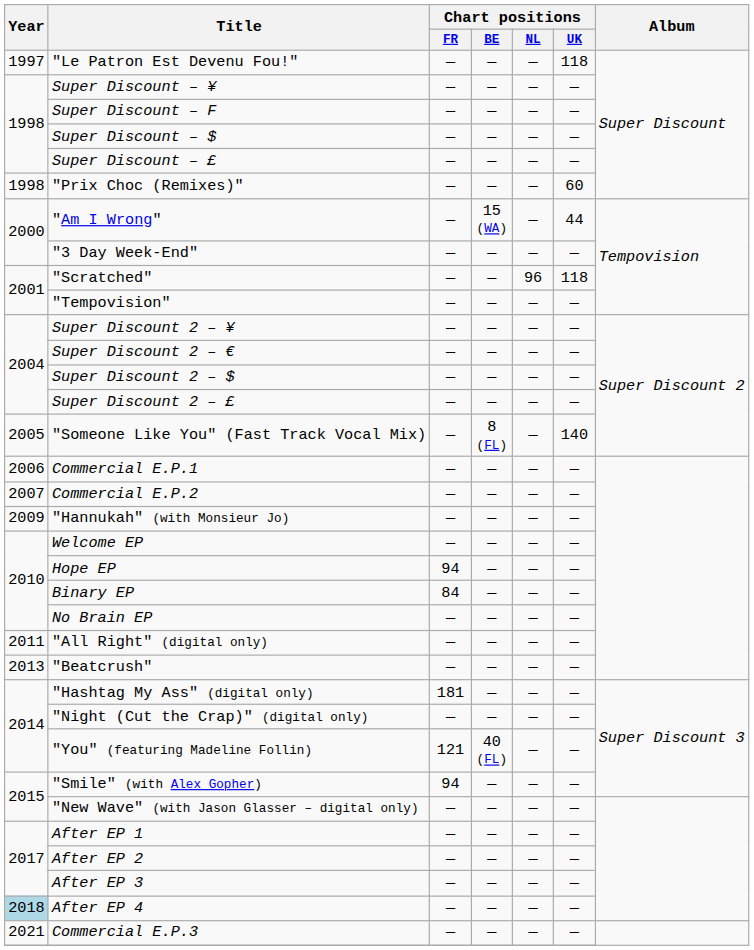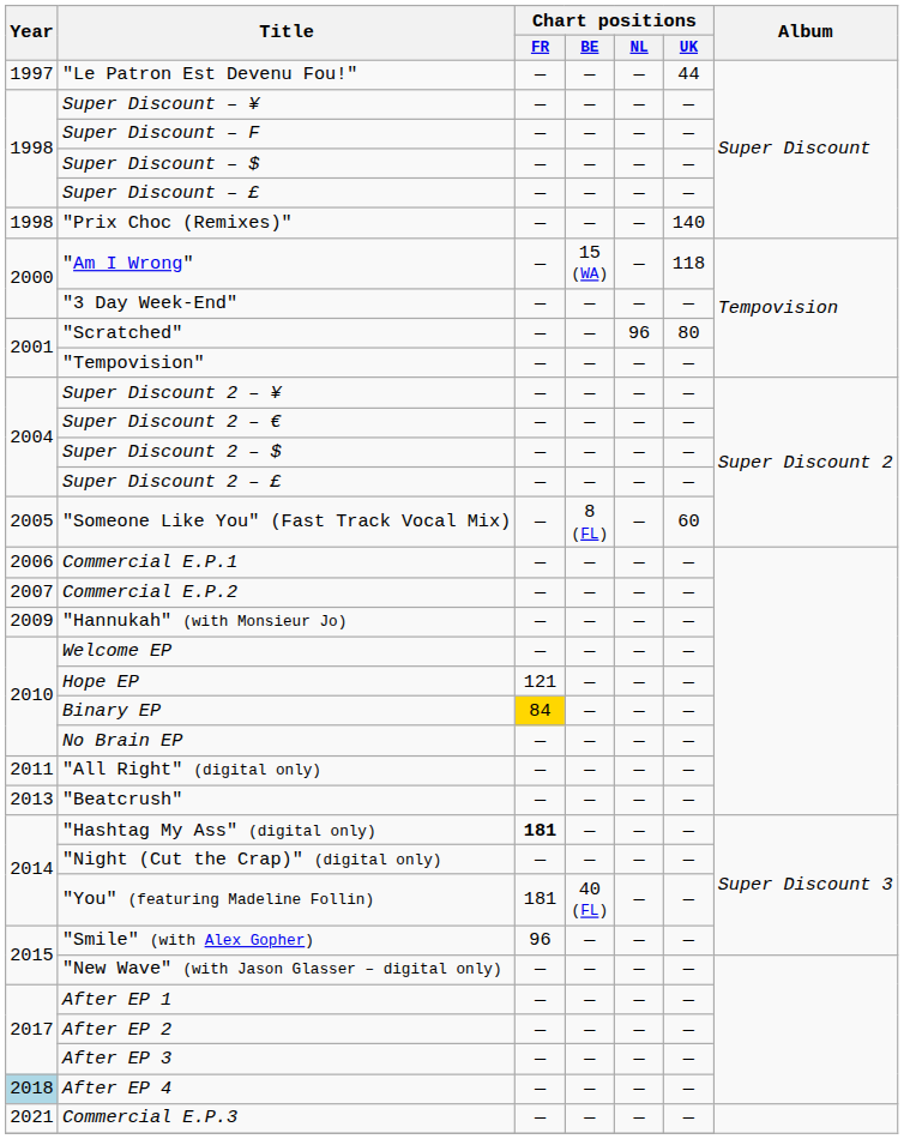"Le Patron Est Devenu Fou!" | Chart positions / UK: 118 -> 44
"Prix Choc (Remixes)" | Chart positions / UK: 60 -> 140
"Am I Wrong" | Chart positions / UK: 44 -> 118
"Scratched" | Chart positions / UK: 118 -> 80
"Someone Like You" (Fast Track Vocal Mix) | Chart positions / UK: 140 -> 60
Hope EP | Chart positions / FR: 94 -> 121
Binary EP | Chart positions / FR: no background -> gold background
"Hashtag My Ass" (digital only) | Chart positions / FR: normal -> bold
"You" (featuring Madeline Follin) | Chart positions / FR: 121 -> 181
"Smile" (with Alex Gopher) | Chart positions / FR: 94 -> 96
